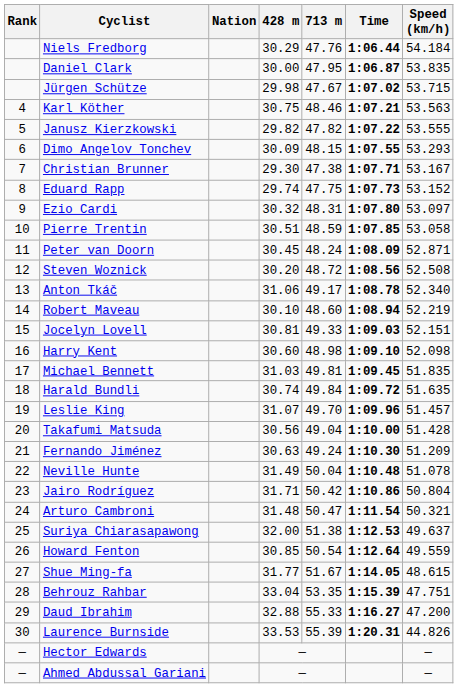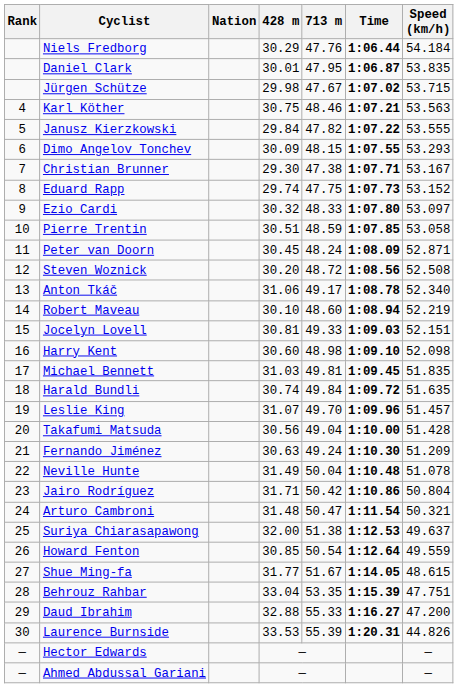Daniel Clark | 428 m: 30.00 -> 30.01
Janusz Kierzkowski | 428 m: 29.82 -> 29.84
Ezio Cardi | 713 m: 48.31 -> 48.33
